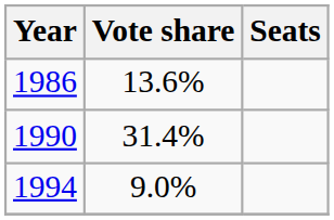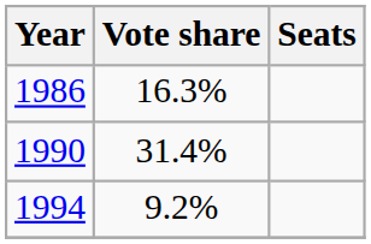1986 | Vote share: 13.6% -> 16.3%
1994 | Vote share: 9.0% -> 9.2%
